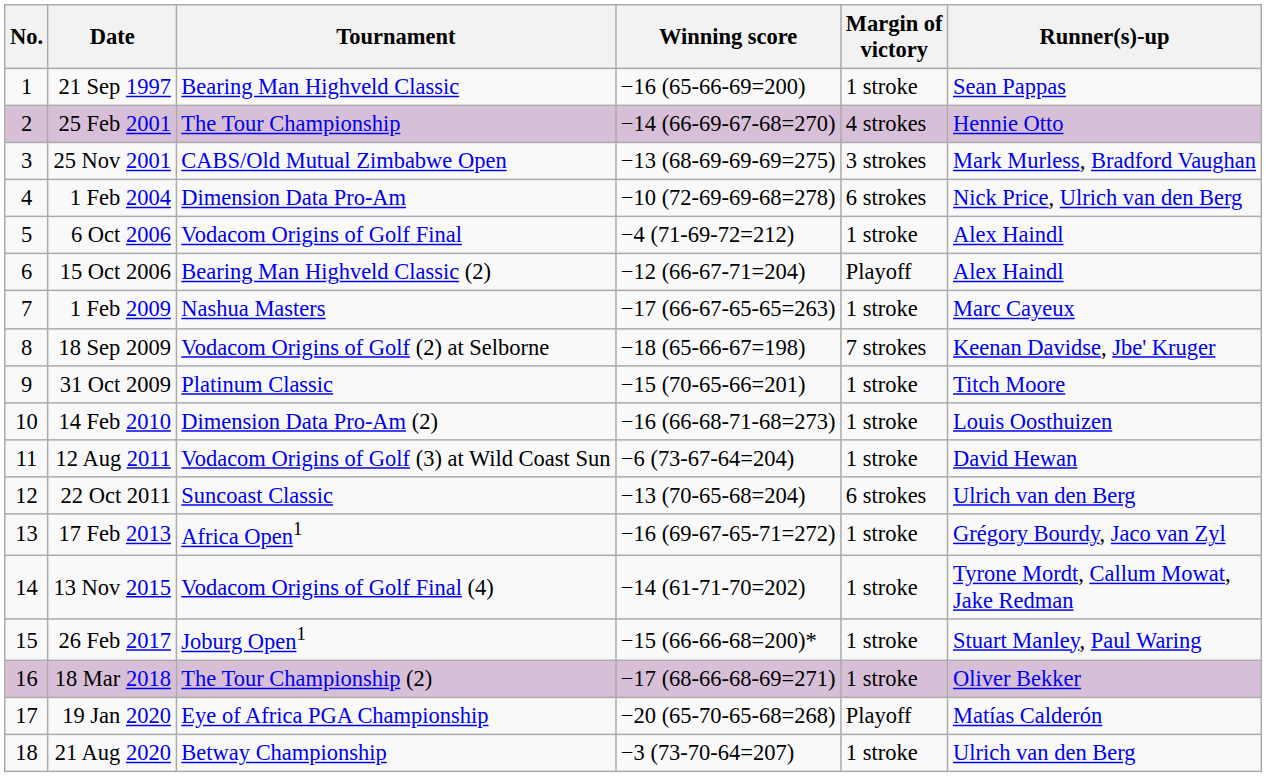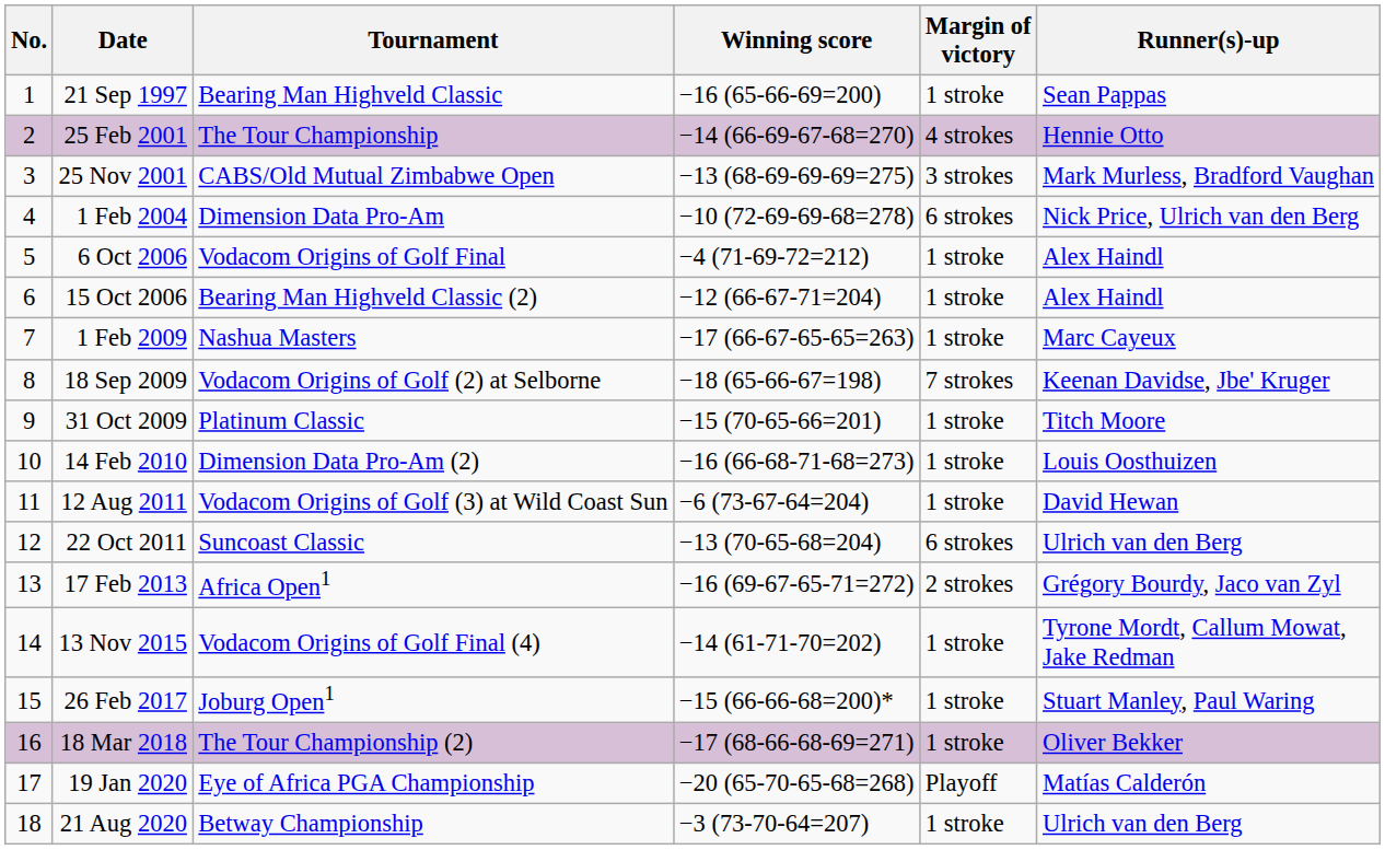15 Oct 2006 | Margin of victory: Playoff -> 1 stroke
17 Feb 2013 | Margin of victory: 1 stroke -> 2 strokes
